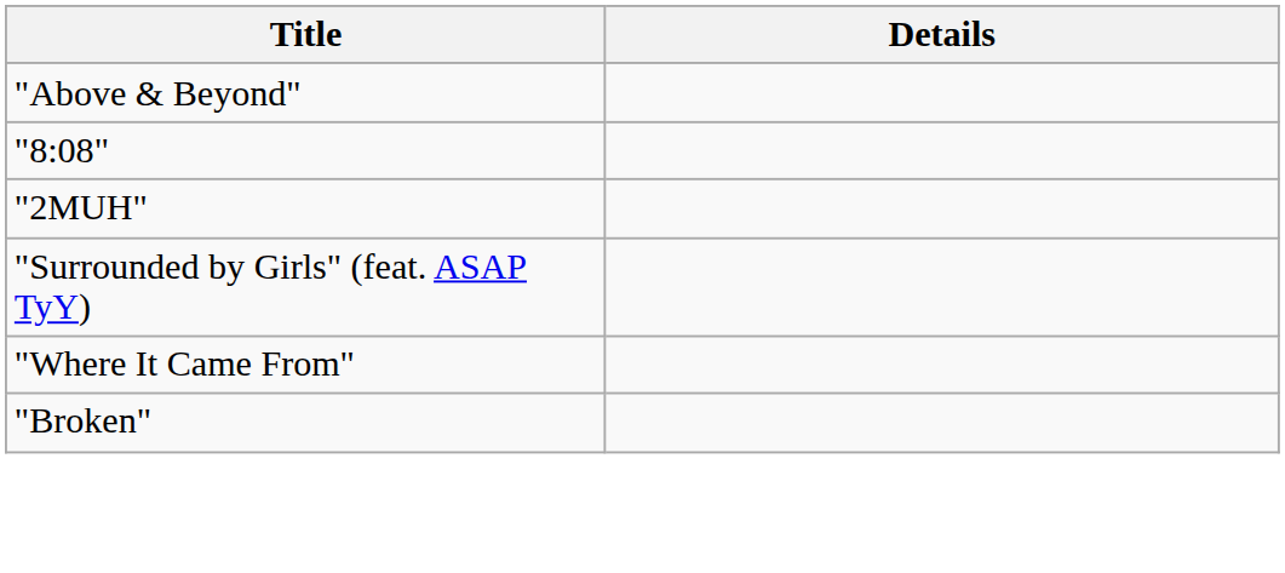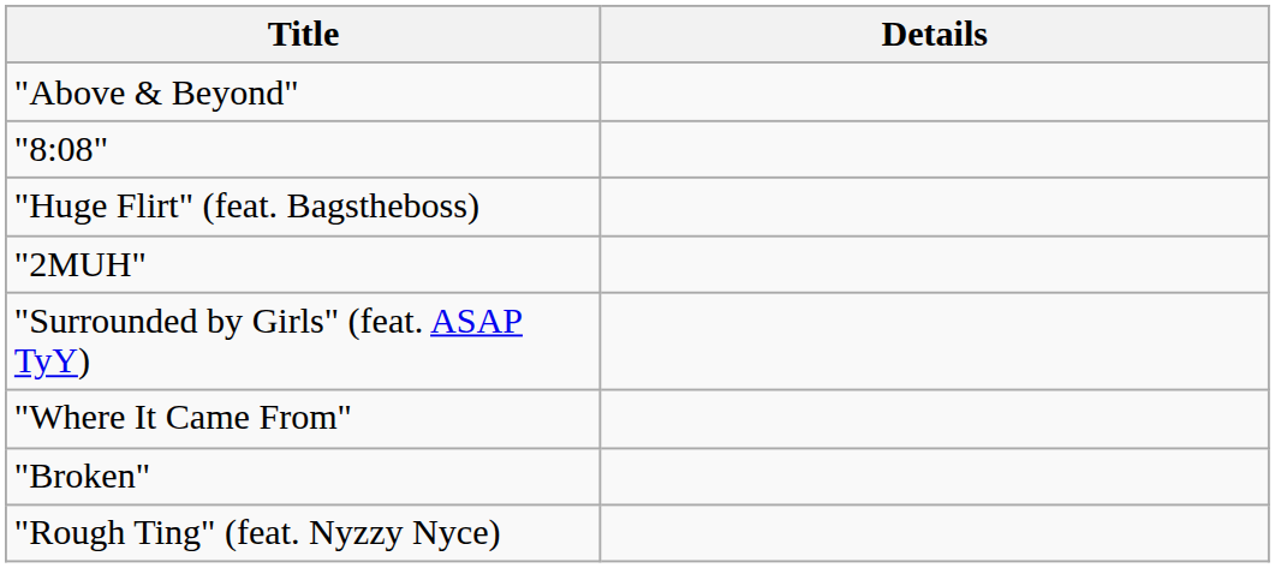+ row: "Huge Flirt" (feat. Bagstheboss)
+ row: "Rough Ting" (feat. Nyzzy Nyce)
